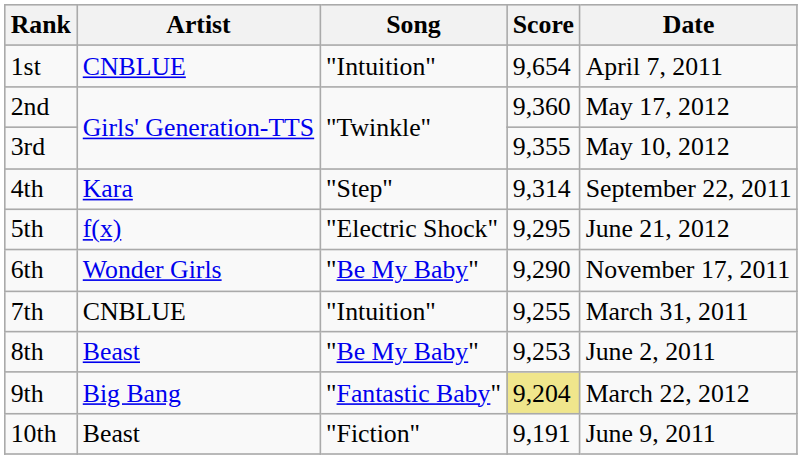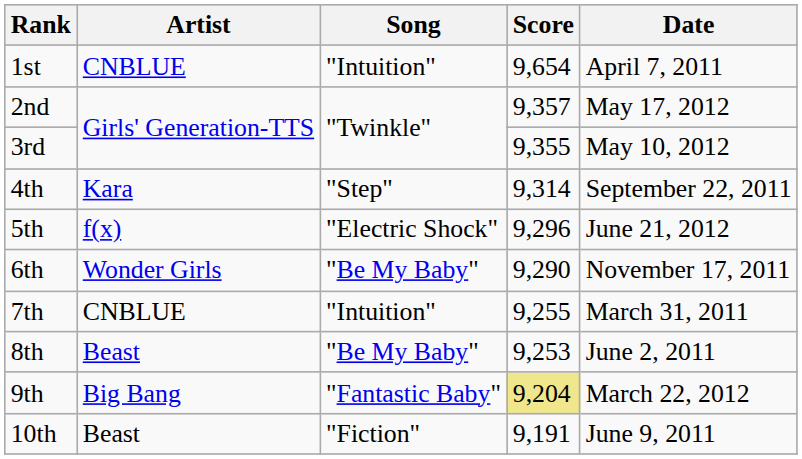2nd | Score: 9,360 -> 9,357
5th | Score: 9,295 -> 9,296
